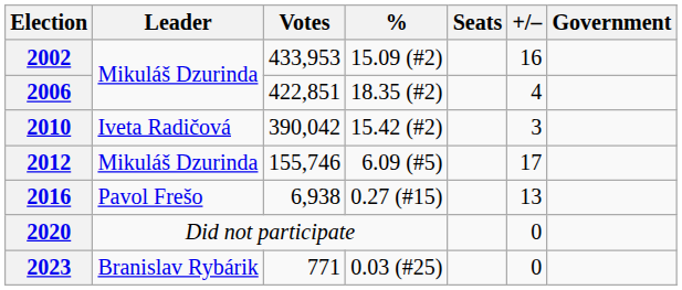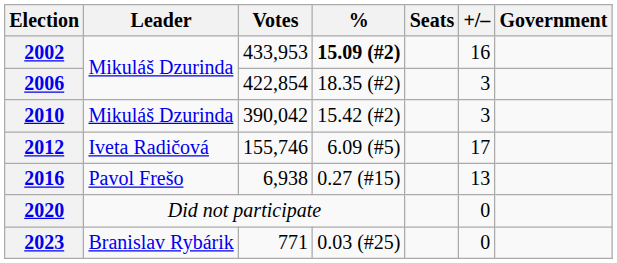2002 | %: normal -> bold
2006 | Votes: 422,851 -> 422,854
2006 | +/–: 4 -> 3
2010 | Leader: Iveta Radičová -> Mikuláš Dzurinda
2012 | Leader: Mikuláš Dzurinda -> Iveta Radičová
